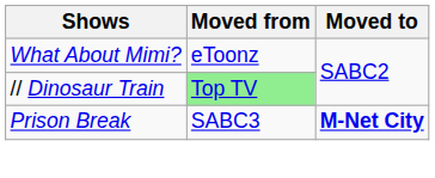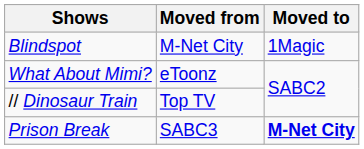+ row: Blindspot | M-Net City | 1Magic
// Dinosaur Train | Moved from: lightgreen background -> no background
